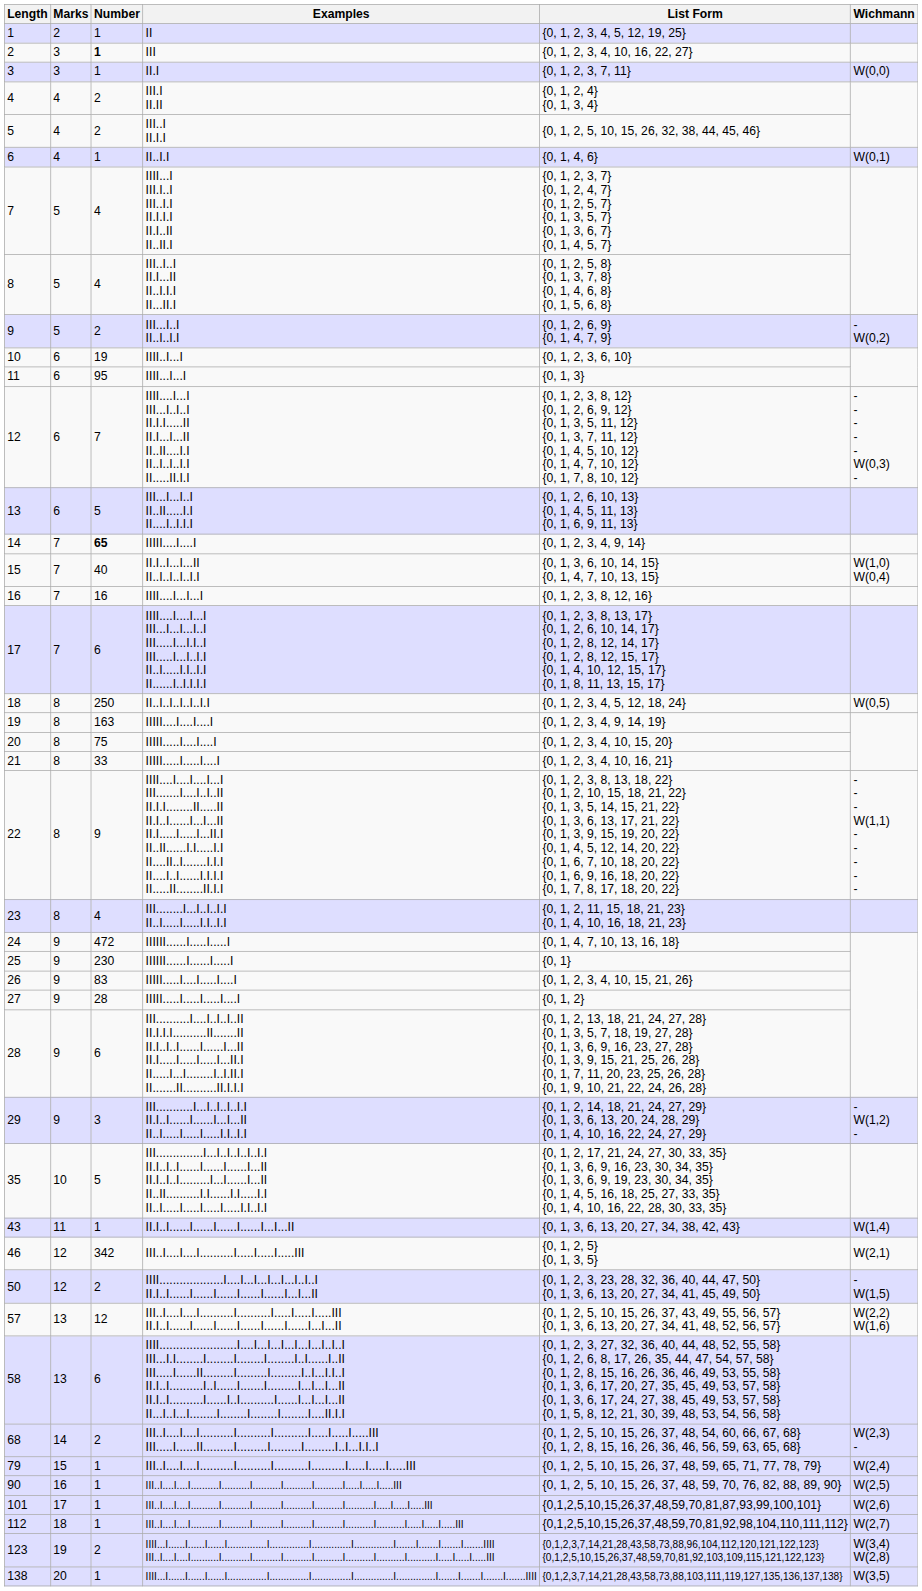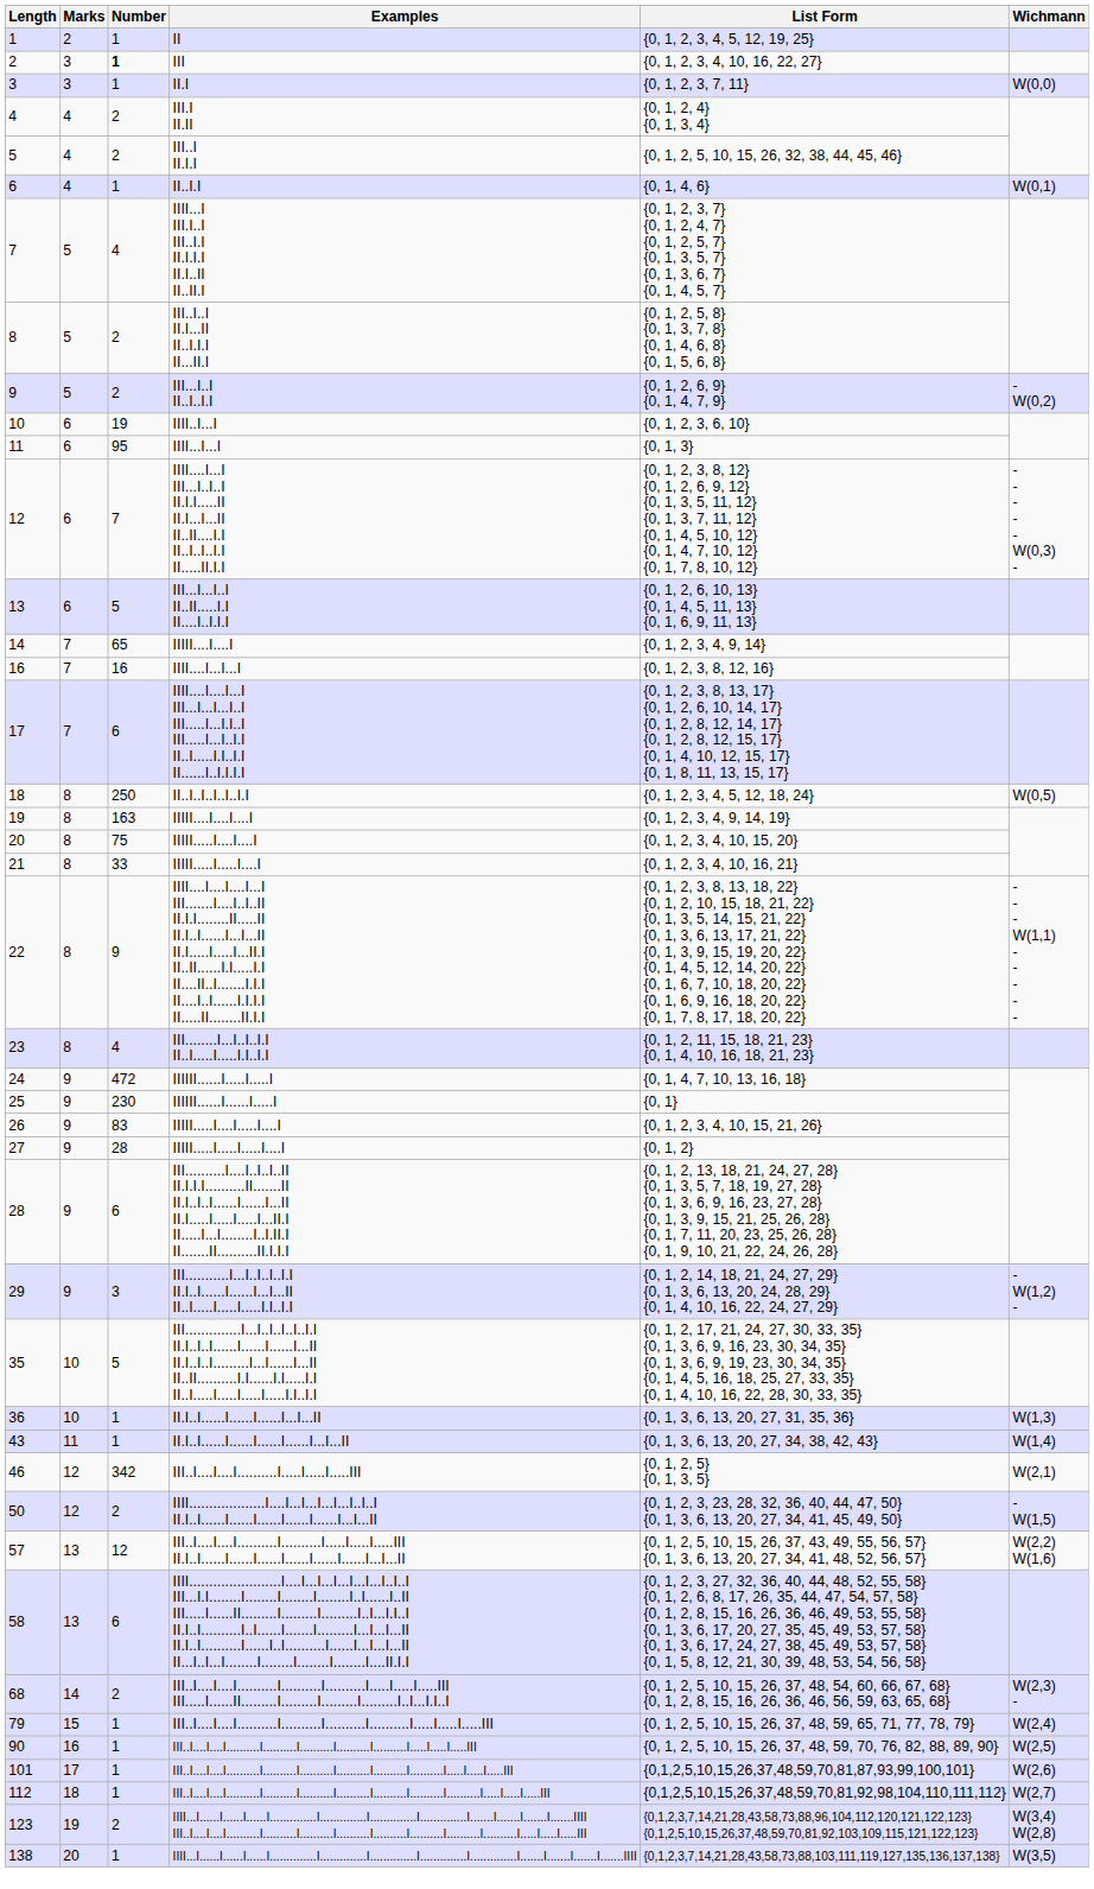III..I..I II.I...II II..I.I.I II...II.I | Number: 4 -> 2
IIIII....I....I | Number: bold -> normal
- row: 15 | 7 | 40 | II.I..I...I...II II..I..I..I..I.I | {0, 1, 3, 6, 10, 14, 15} {0, 1, 4, 7, 10, 13, 15} | W(1,0) W(0,4)
+ row: 36 | 10 | 1 | II.I..I......I......I......I...I...II | {0, 1, 3, 6, 13, 20, 27, 31, 35, 36} | W(1,3)
